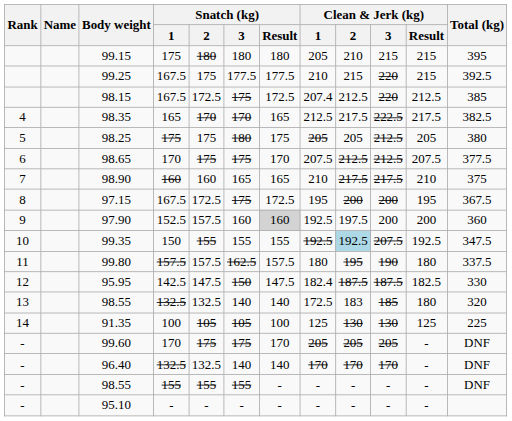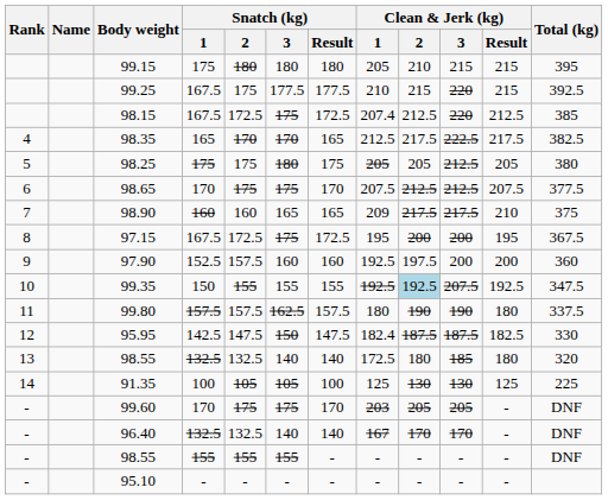98.90 | Clean & Jerk (kg) / 1: 210 -> 209
97.90 | Snatch (kg) / Result: lightgrey background -> no background
99.80 | Clean & Jerk (kg) / 2: 195 -> 190
13 / 98.55 | Clean & Jerk (kg) / 2: 183 -> 180
99.60 | Clean & Jerk (kg) / 1: 205 -> 203
96.40 | Clean & Jerk (kg) / 1: 170 -> 167
